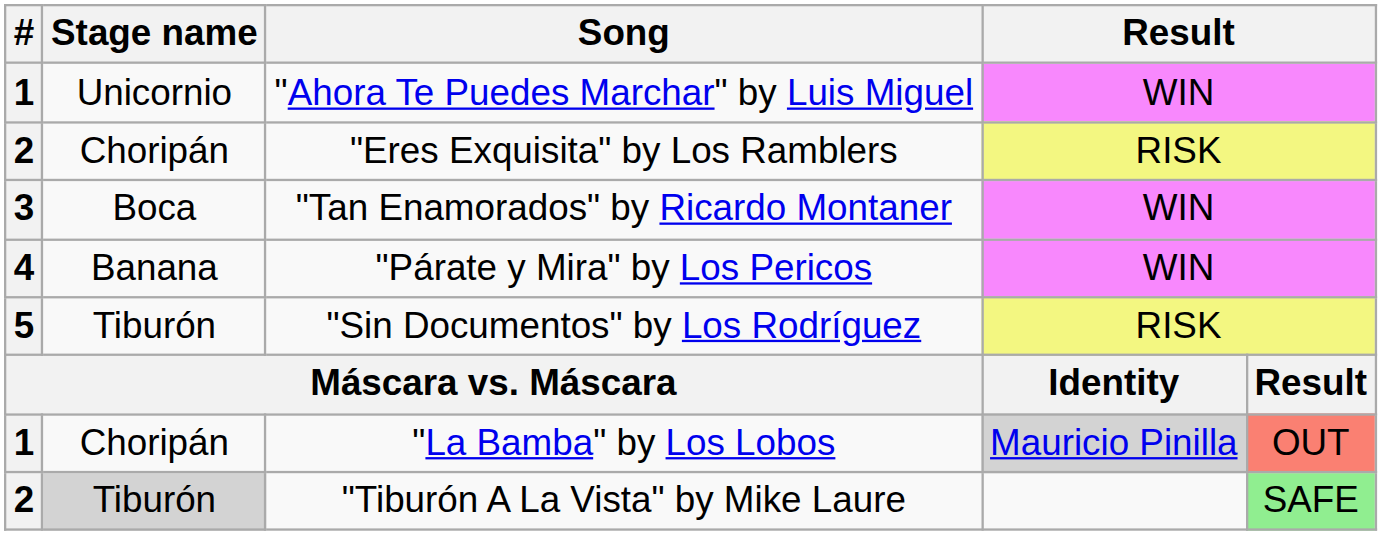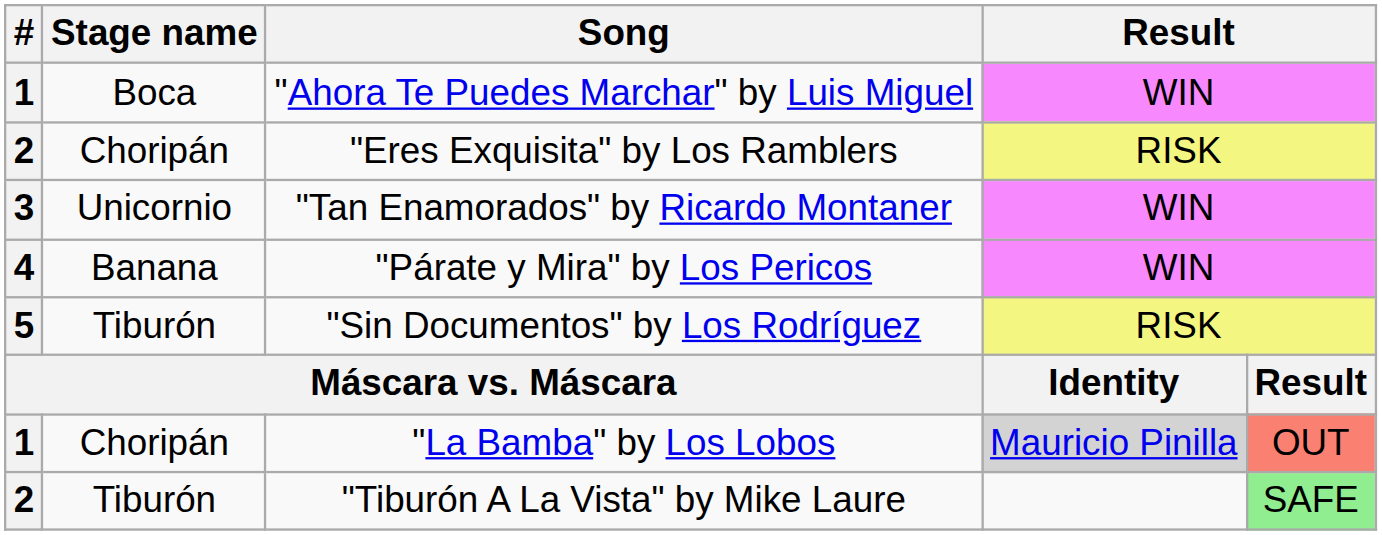"Ahora Te Puedes Marchar" by Luis Miguel | Stage name: Unicornio -> Boca
"Tan Enamorados" by Ricardo Montaner | Stage name: Boca -> Unicornio
"Tiburón A La Vista" by Mike Laure | Stage name: lightgrey background -> no background
